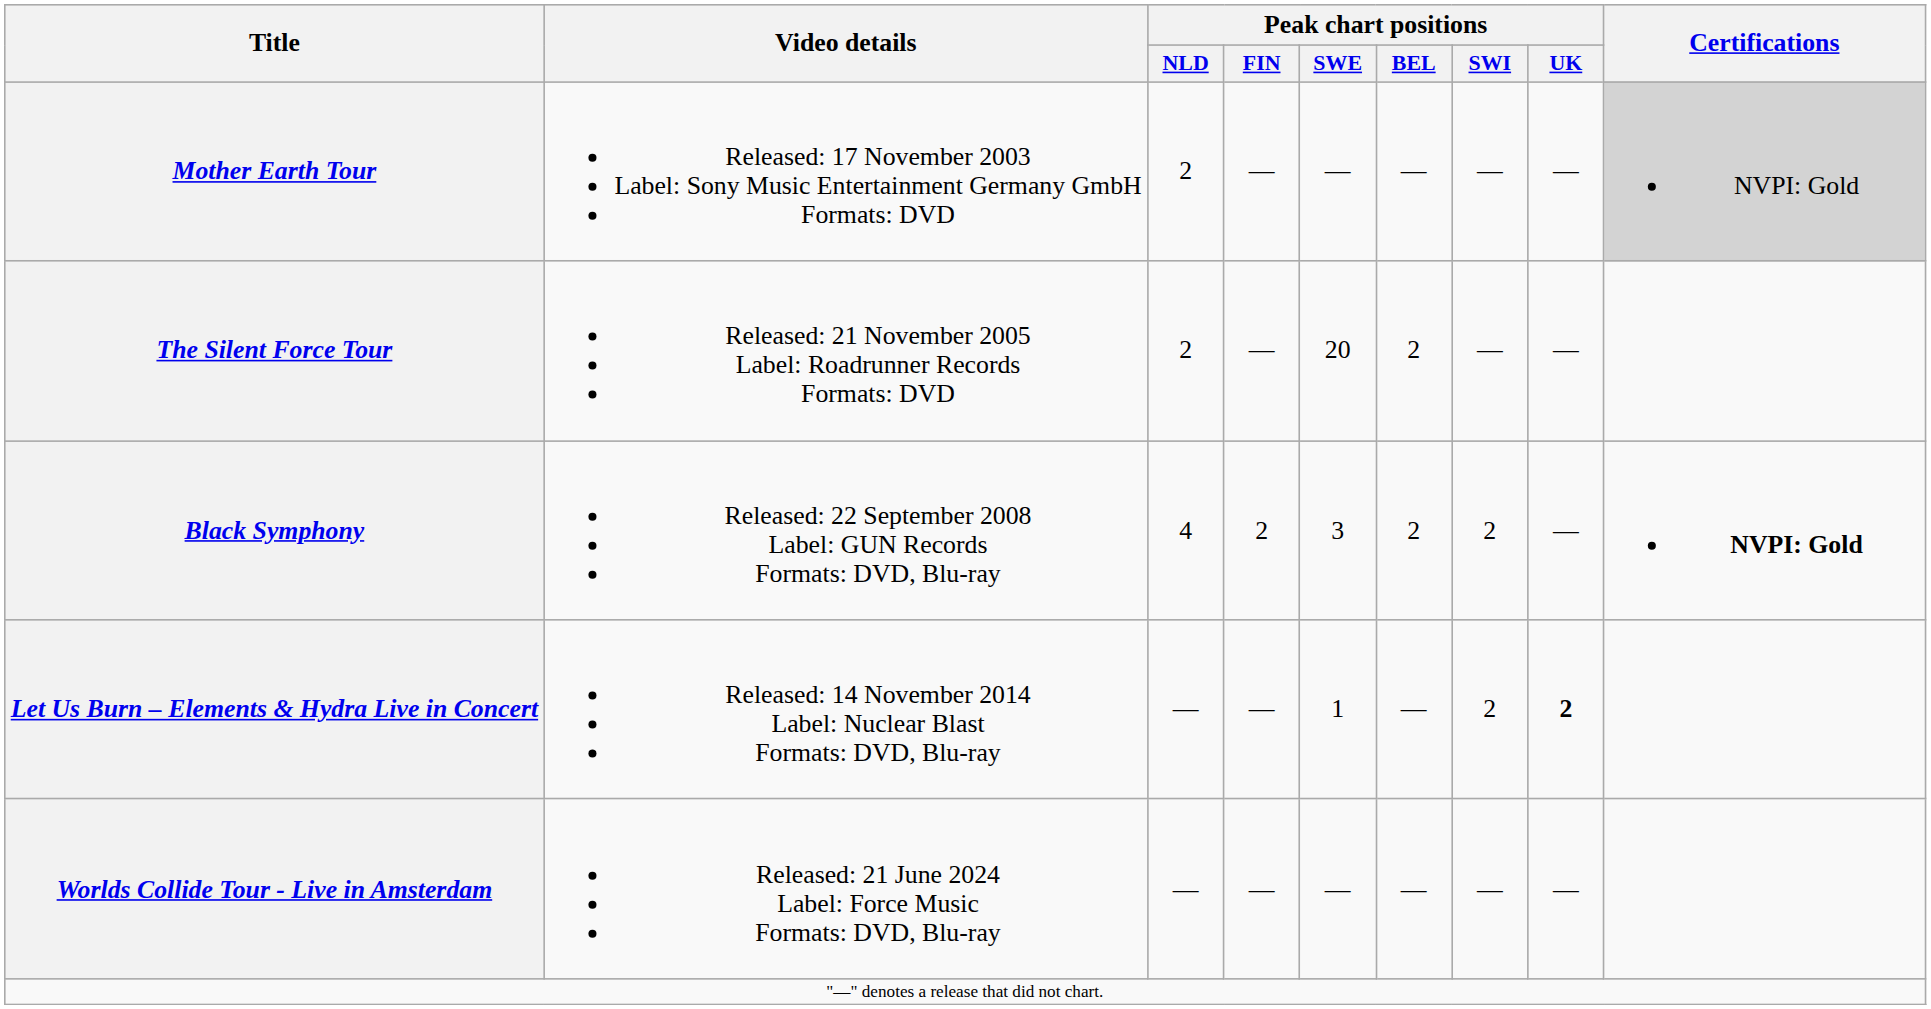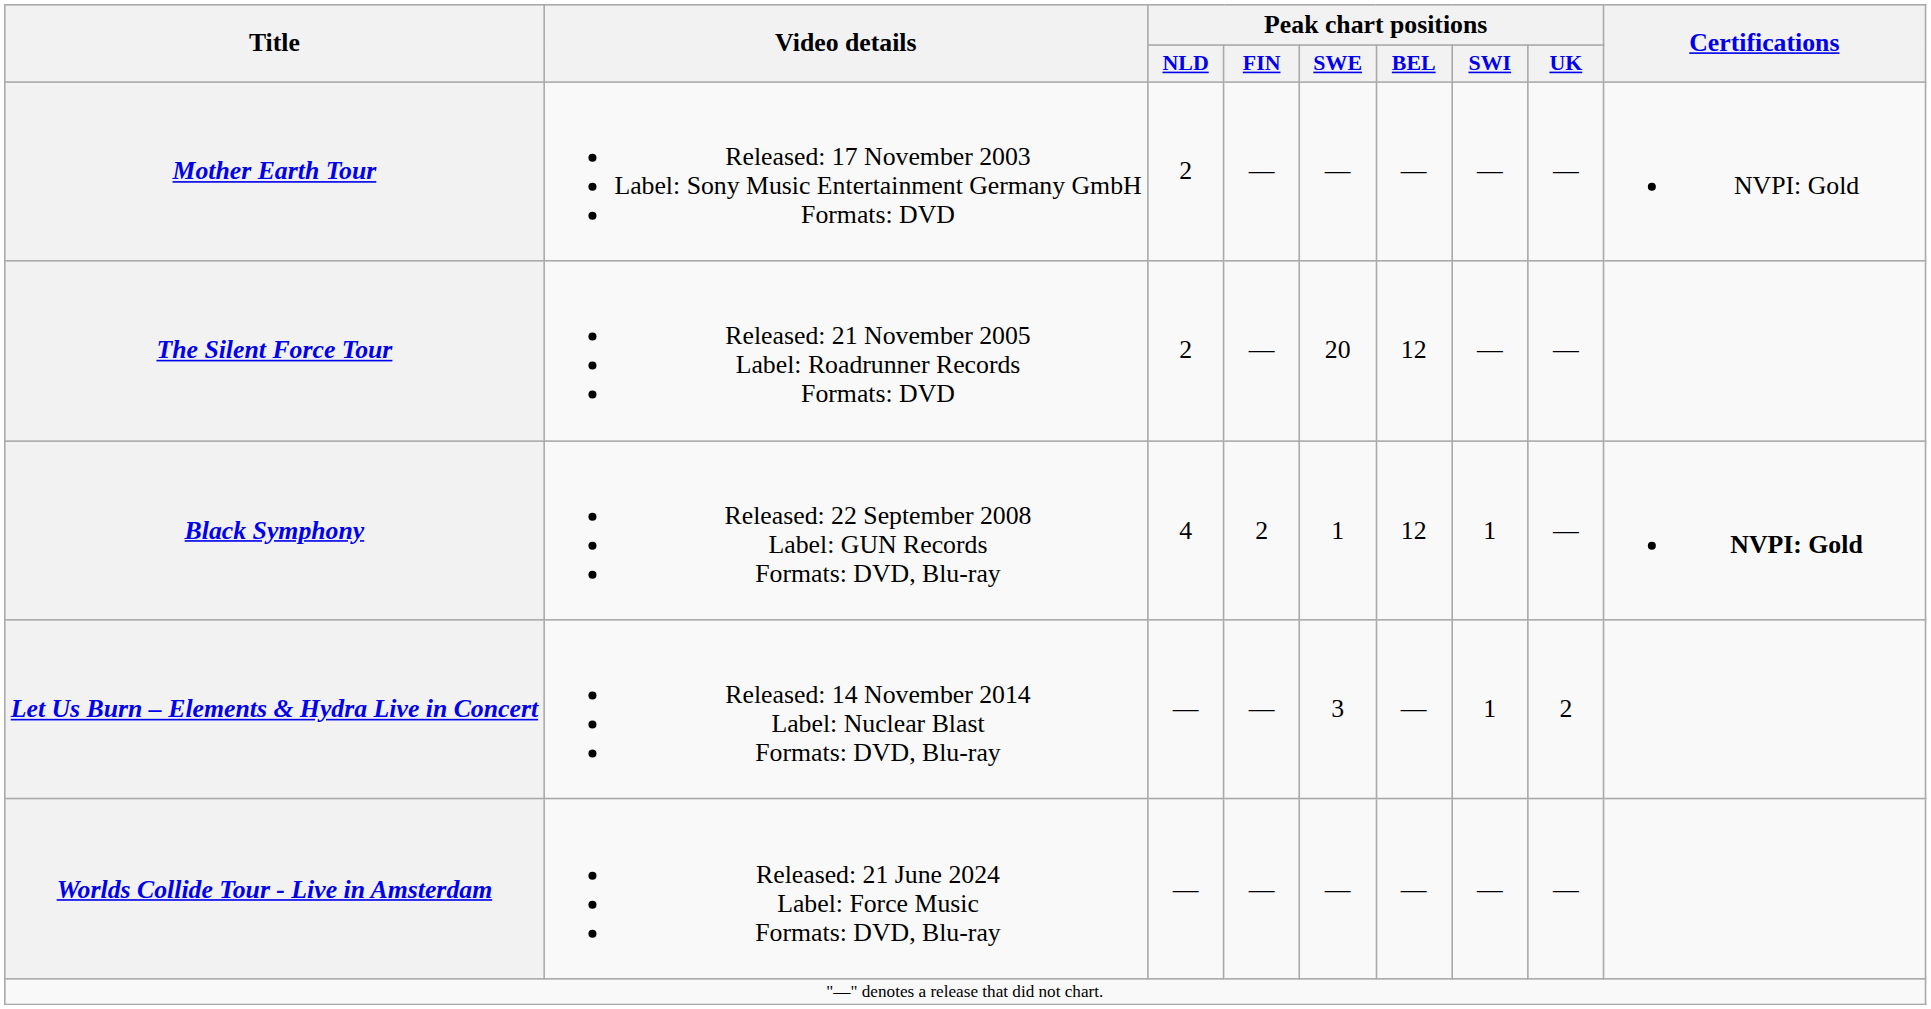Mother Earth Tour | Certifications: lightgrey background -> no background
The Silent Force Tour | Peak chart positions / BEL: 2 -> 12
Black Symphony | Peak chart positions / SWE: 3 -> 1
Black Symphony | Peak chart positions / BEL: 2 -> 12
Black Symphony | Peak chart positions / SWI: 2 -> 1
Let Us Burn – Elements & Hydra Live in Concert | Peak chart positions / SWE: 1 -> 3
Let Us Burn – Elements & Hydra Live in Concert | Peak chart positions / SWI: 2 -> 1
Let Us Burn – Elements & Hydra Live in Concert | Peak chart positions / UK: bold -> normal
